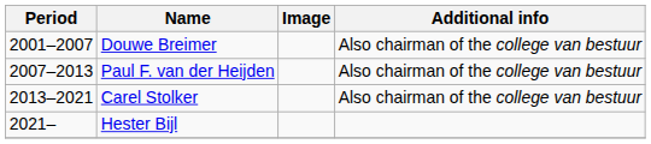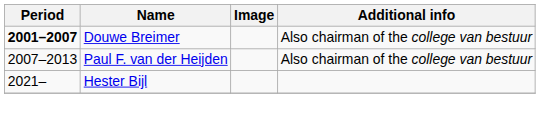Douwe Breimer | Period: normal -> bold
- row: 2013–2021 | Carel Stolker | Also chairman of the college van bestuur
